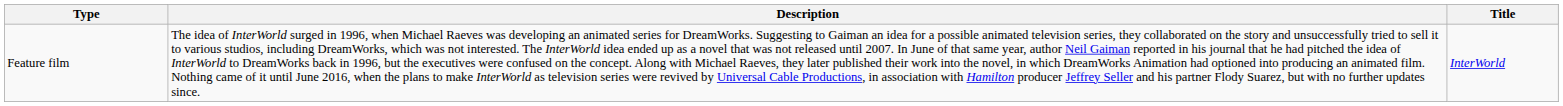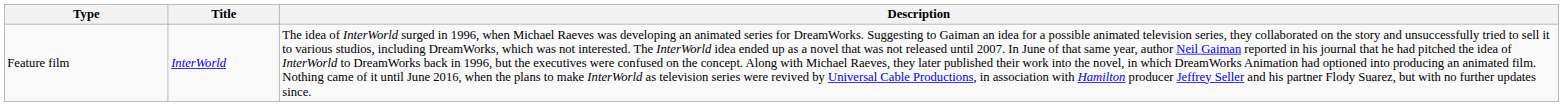columns swapped: Title <-> Description
